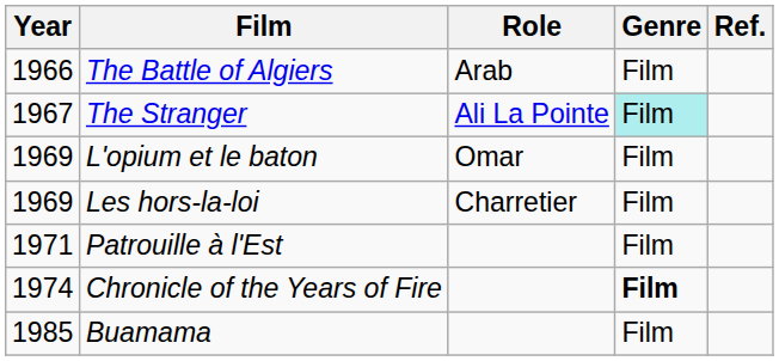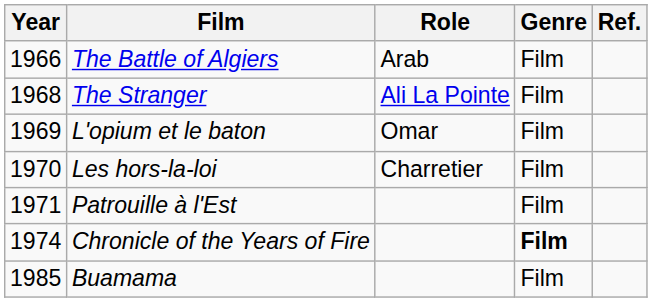The Stranger | Year: 1967 -> 1968
The Stranger | Genre: paleturquoise background -> no background
Les hors-la-loi | Year: 1969 -> 1970
